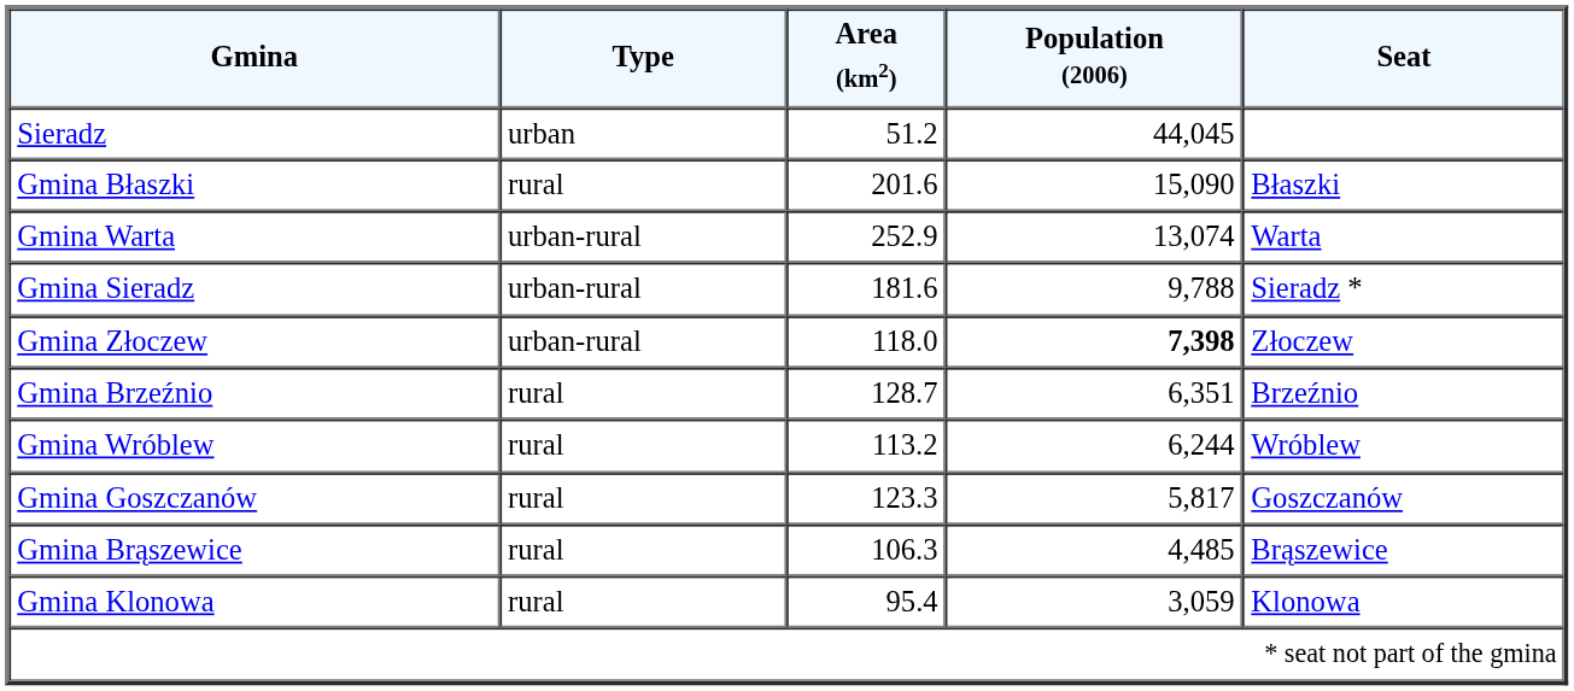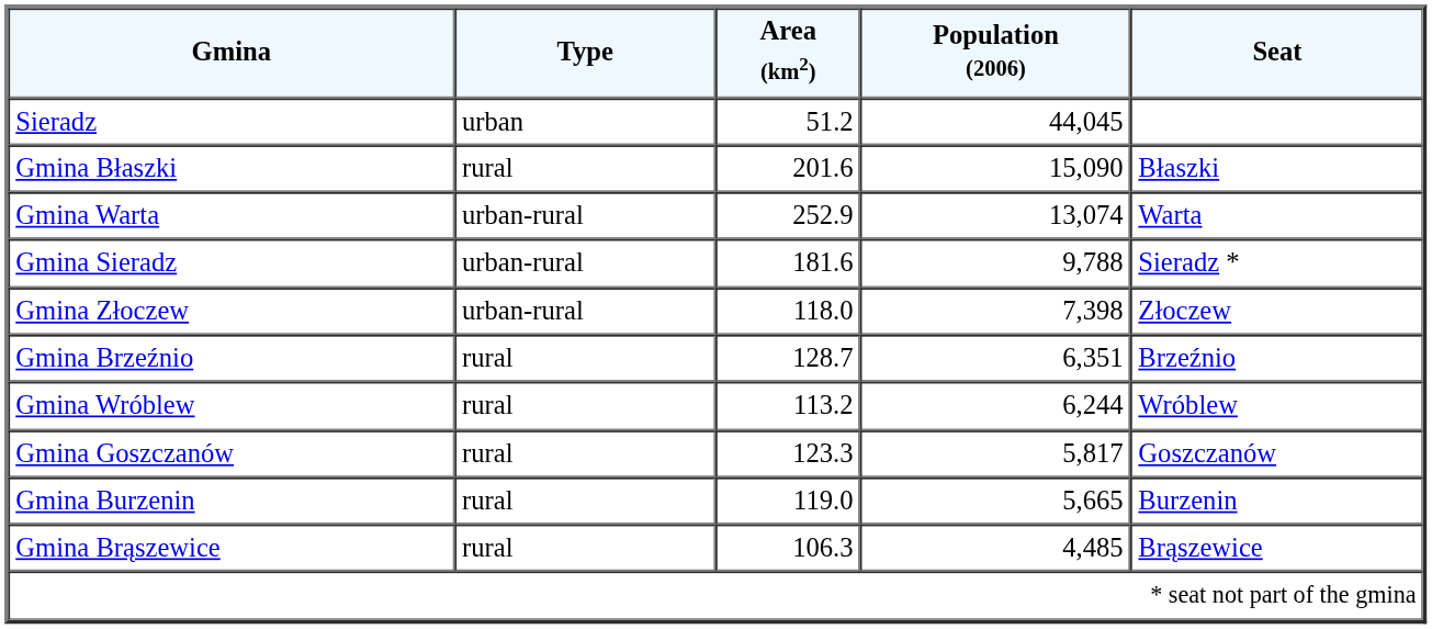Gmina Złoczew | Population (2006): bold -> normal
+ row: Gmina Burzenin | rural | 119.0 | 5,665 | Burzenin
- row: Gmina Klonowa | rural | 95.4 | 3,059 | Klonowa
